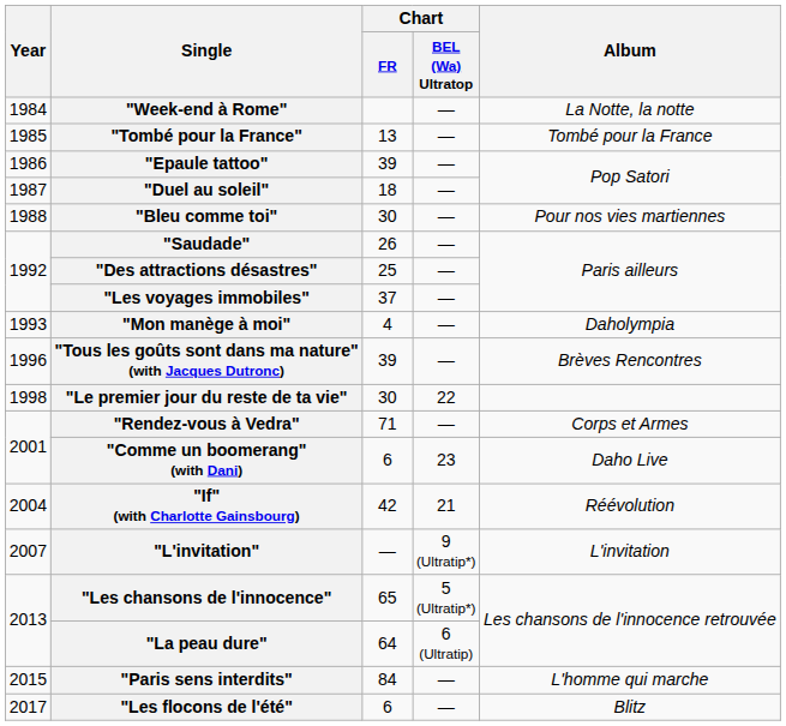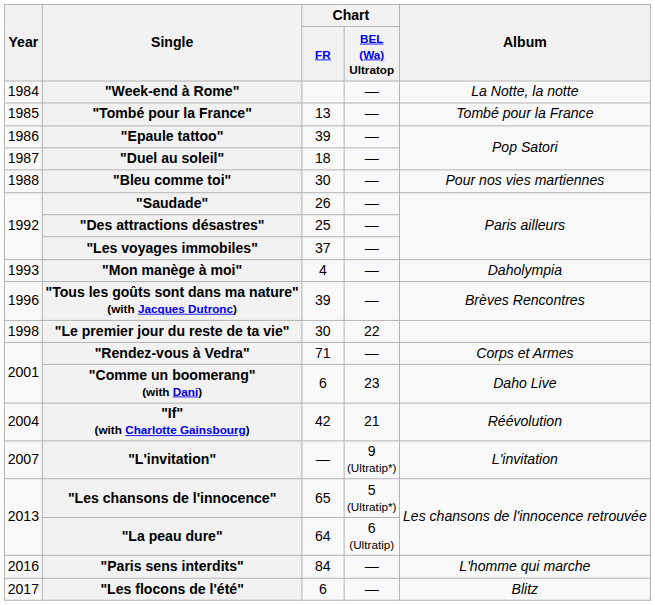"Paris sens interdits" | Year: 2015 -> 2016
